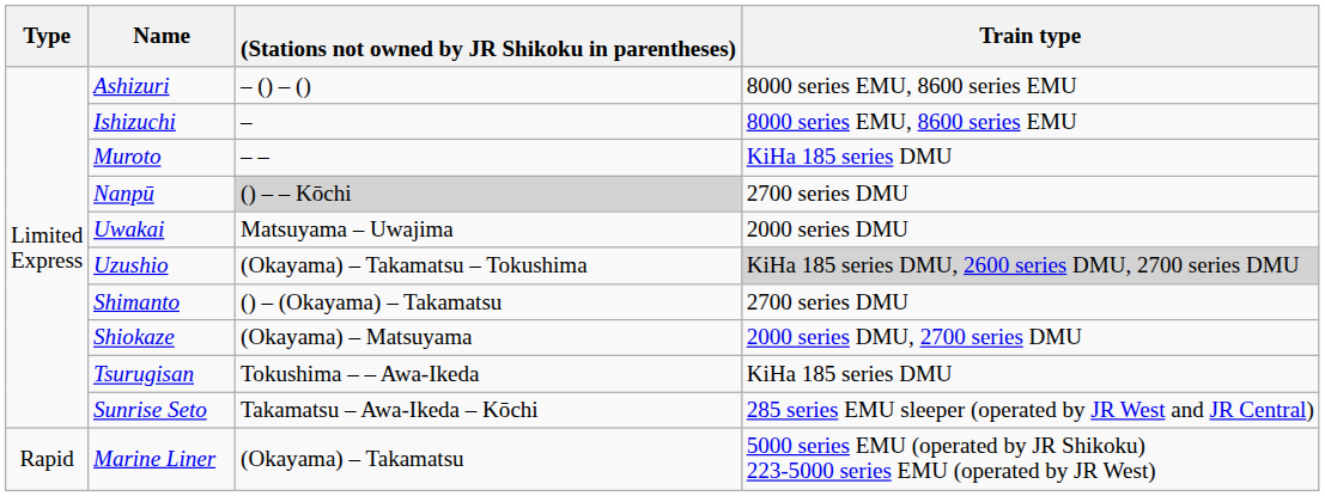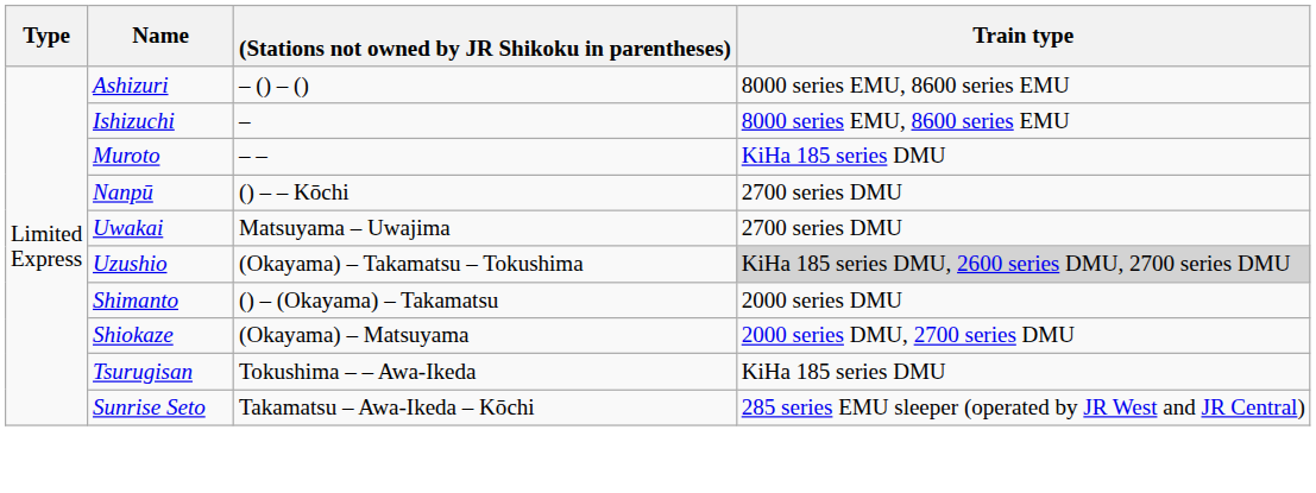Nanpū | (Stations not owned by JR Shikoku in parentheses): lightgrey background -> no background
Uwakai | Train type: 2000 series DMU -> 2700 series DMU
Shimanto | Train type: 2700 series DMU -> 2000 series DMU
- row: Rapid | Marine Liner | (Okayama) – Takamatsu | 5000 series EMU (operated by JR Shikoku) 223-5000 series EMU (operated by JR West)
